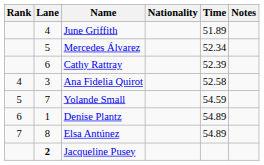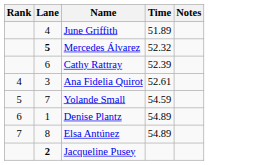- column: Nationality
Mercedes Álvarez | Lane: normal -> bold
Mercedes Álvarez | Time: 52.34 -> 52.32
Ana Fidelia Quirot | Time: 52.58 -> 52.61
